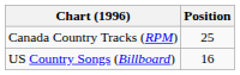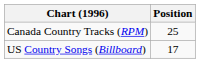US Country Songs (Billboard) | Position: 16 -> 17
